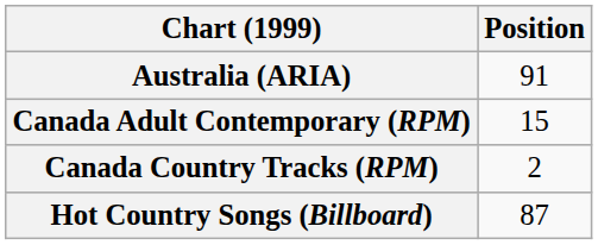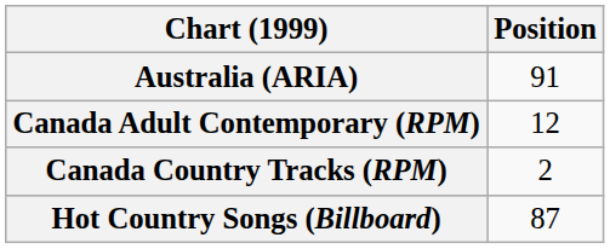Canada Adult Contemporary (RPM) | Position: 15 -> 12
